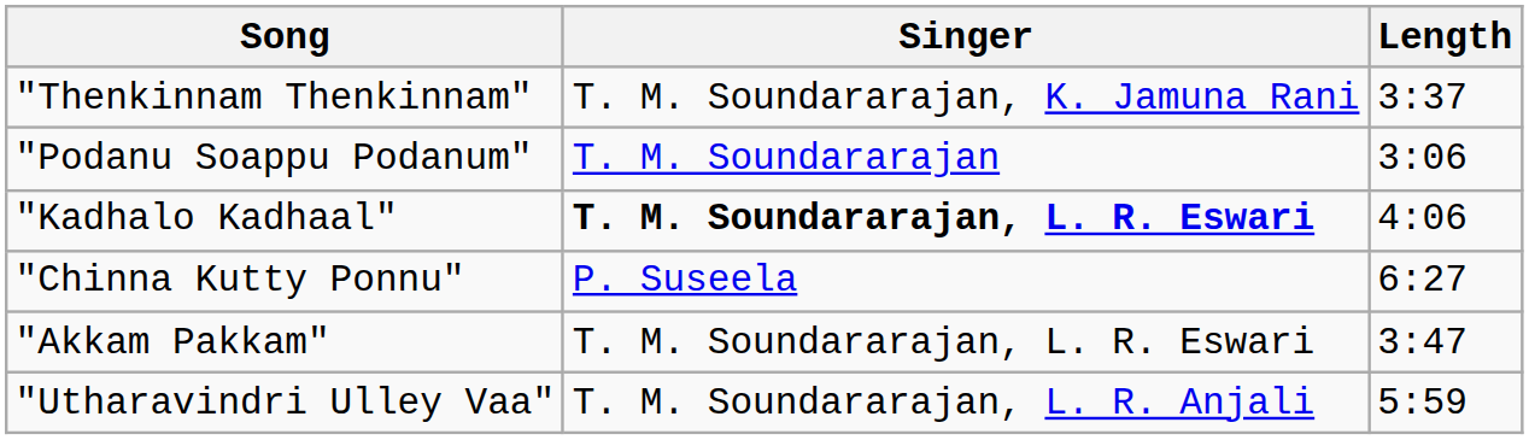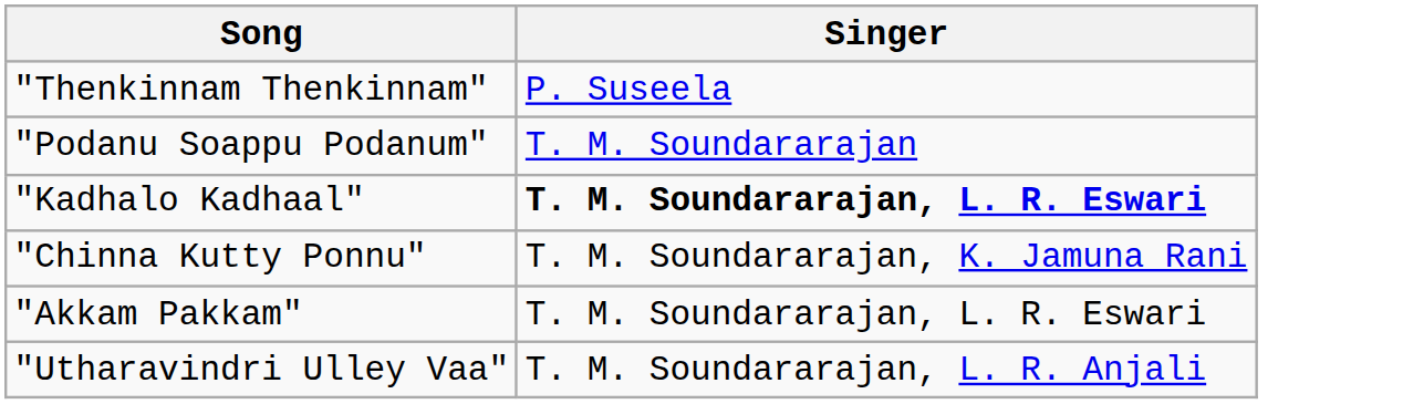- column: Length | 3:37 | 3:06 | 4:06 | 6:27 | 3:47 | 5:59
"Thenkinnam Thenkinnam" | Singer: T. M. Soundararajan, K. Jamuna Rani -> P. Suseela
"Chinna Kutty Ponnu" | Singer: P. Suseela -> T. M. Soundararajan, K. Jamuna Rani
